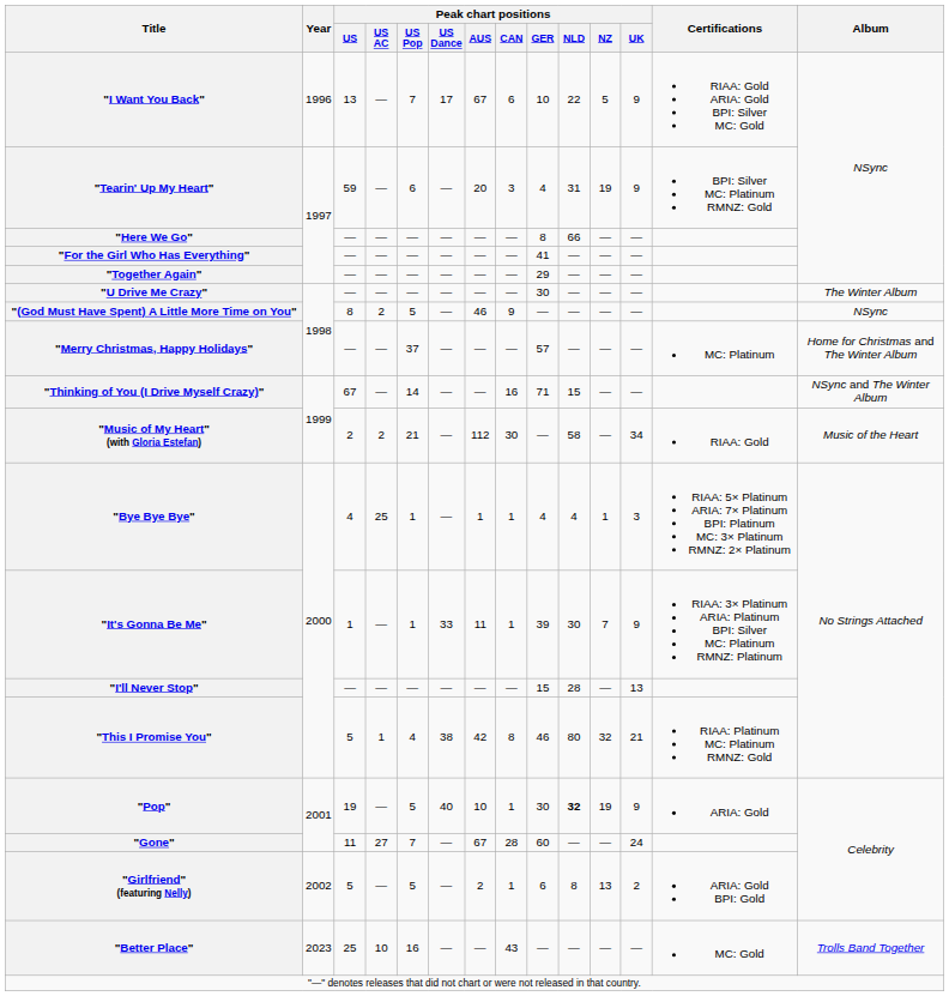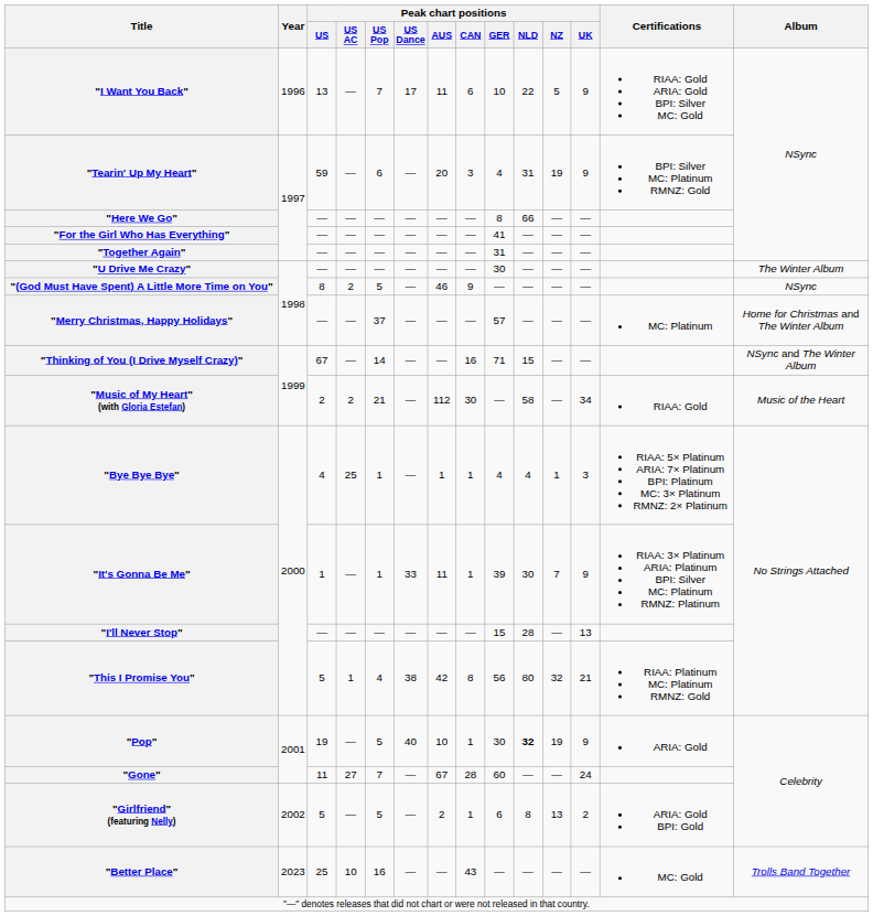"I Want You Back" | Peak chart positions / AUS: 67 -> 11
"Together Again" | Peak chart positions / GER: 29 -> 31
"This I Promise You" | Peak chart positions / GER: 46 -> 56
